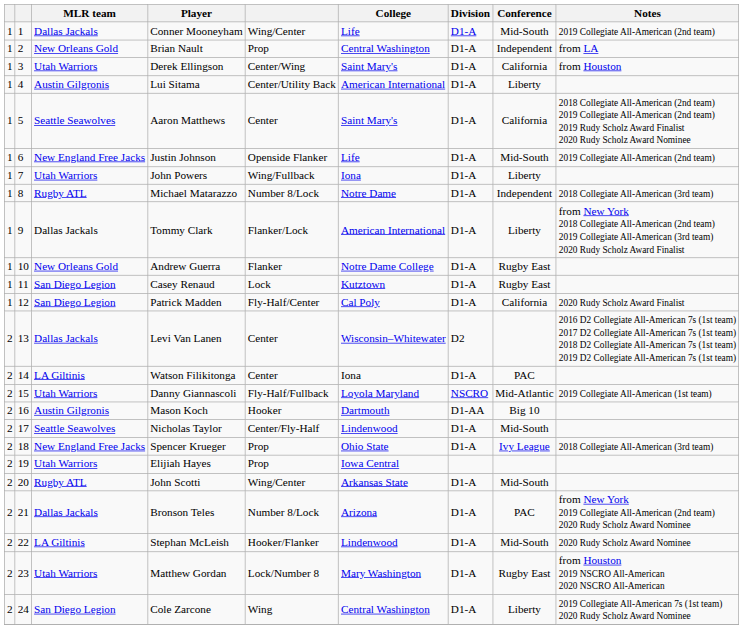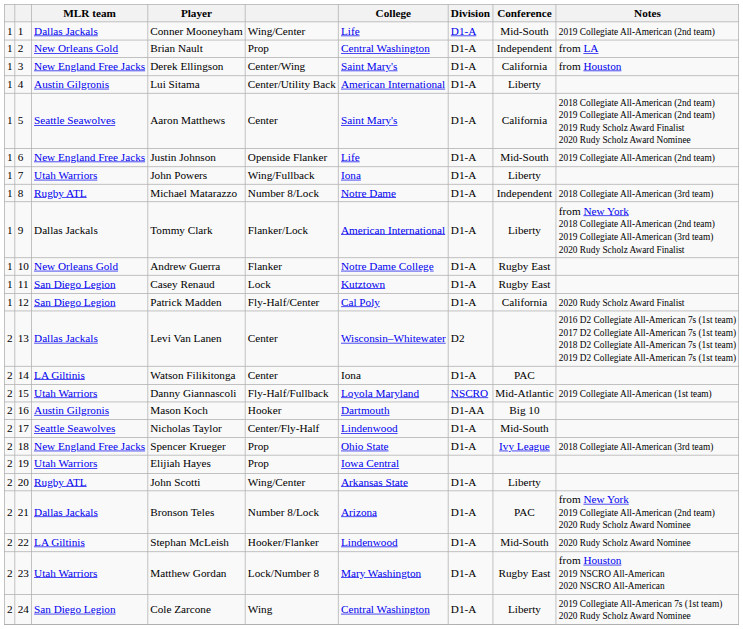Derek Ellingson | MLR team: Utah Warriors -> New England Free Jacks
John Scotti | Conference: Mid-South -> Liberty
